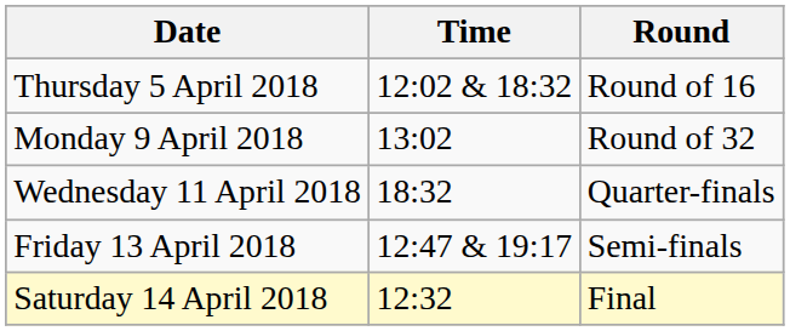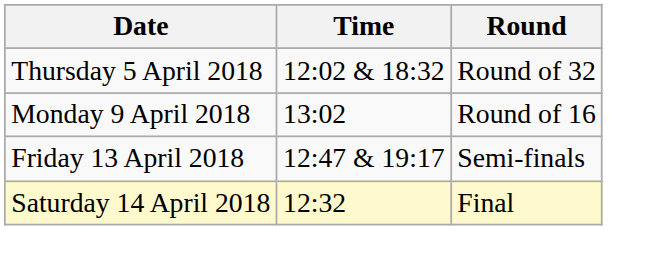Thursday 5 April 2018 | Round: Round of 16 -> Round of 32
Monday 9 April 2018 | Round: Round of 32 -> Round of 16
- row: Wednesday 11 April 2018 | 18:32 | Quarter-finals
